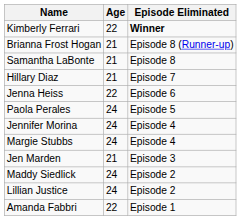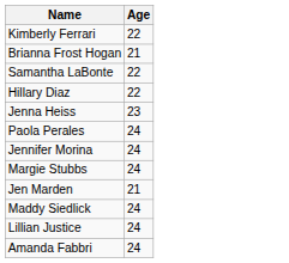- column: Episode Eliminated | Winner | Episode 8 (Runner-up) | Episode 8 | Episode 7 | Episode 6 | Episode 5 | Episode 4 | Episode 4 | Episode 3 | Episode 2 | Episode 2 | Episode 1
Samantha LaBonte | Age: 21 -> 22
Hillary Diaz | Age: 21 -> 22
Jenna Heiss | Age: 22 -> 23
Amanda Fabbri | Age: 22 -> 24
